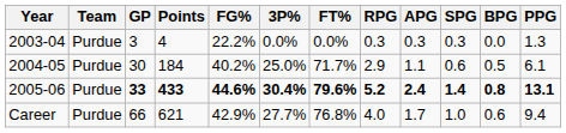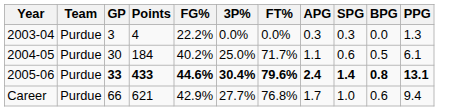- column: RPG | 0.3 | 2.9 | 5.2 | 4.0
